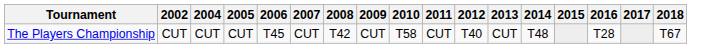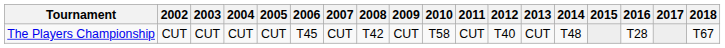+ column: 2003 | CUT
